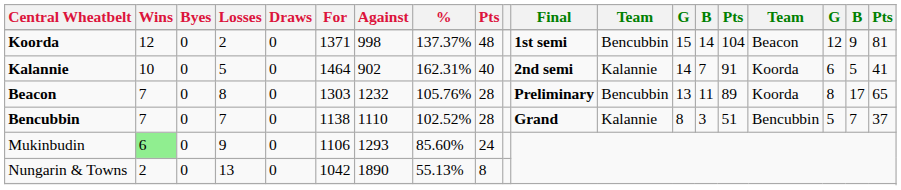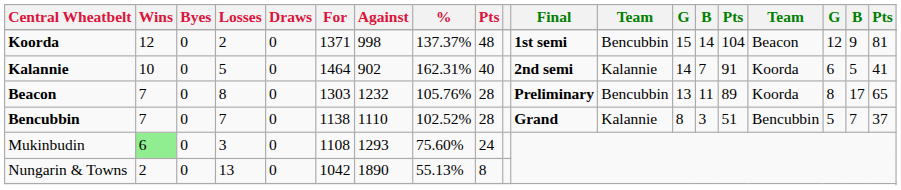Mukinbudin | Losses: 9 -> 3
Mukinbudin | For: 1106 -> 1108
Mukinbudin | %: 85.60% -> 75.60%
